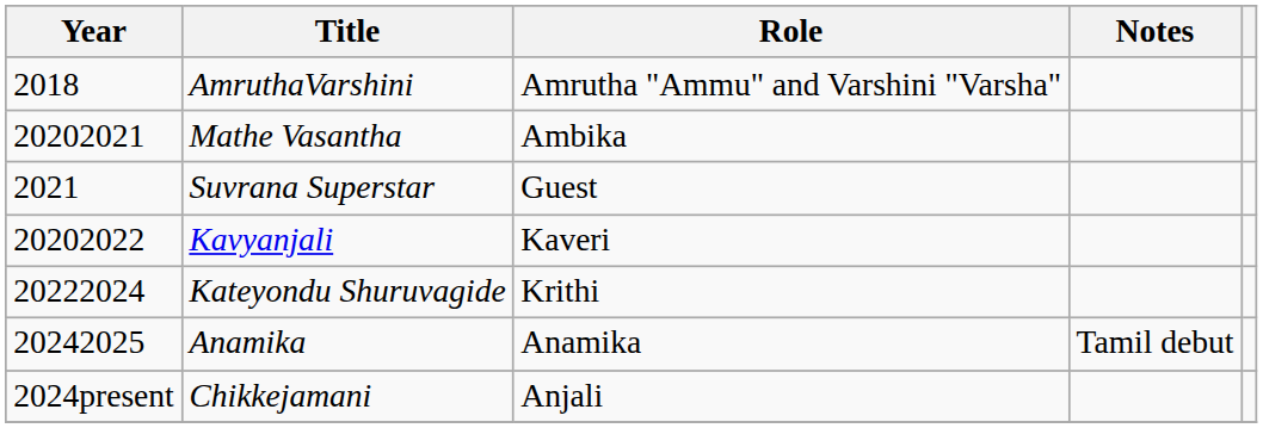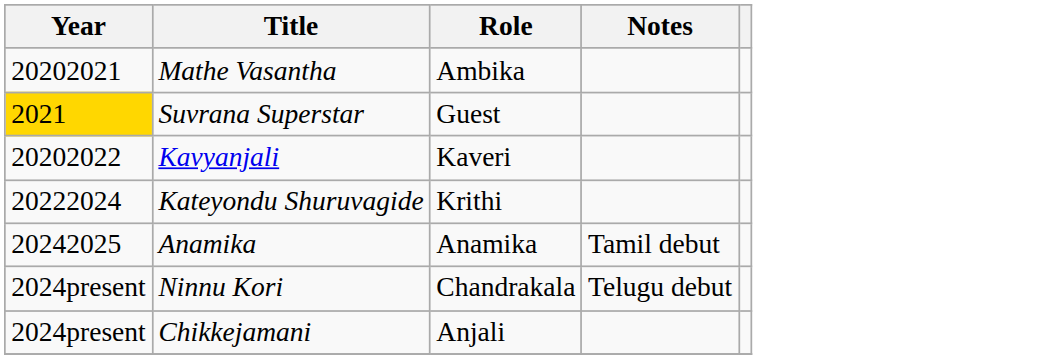- row: 2018 | AmruthaVarshini | Amrutha "Ammu" and Varshini "Varsha"
Suvrana Superstar | Year: no background -> gold background
+ row: 2024present | Ninnu Kori | Chandrakala | Telugu debut
